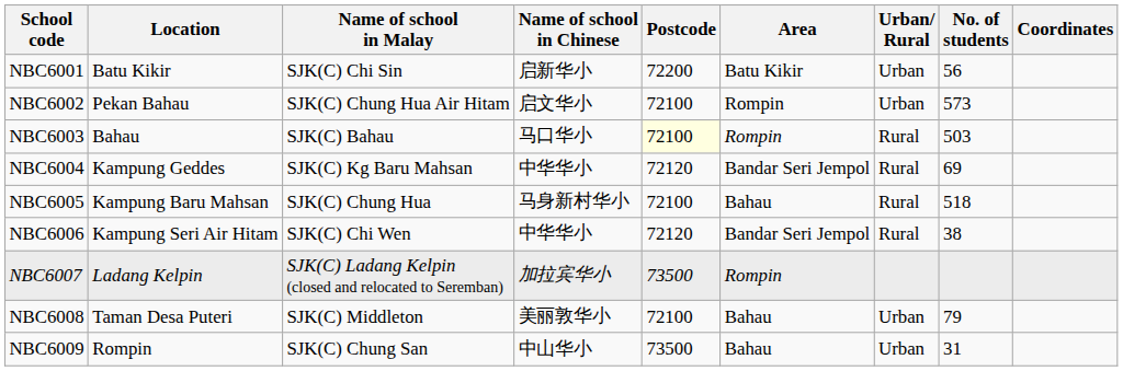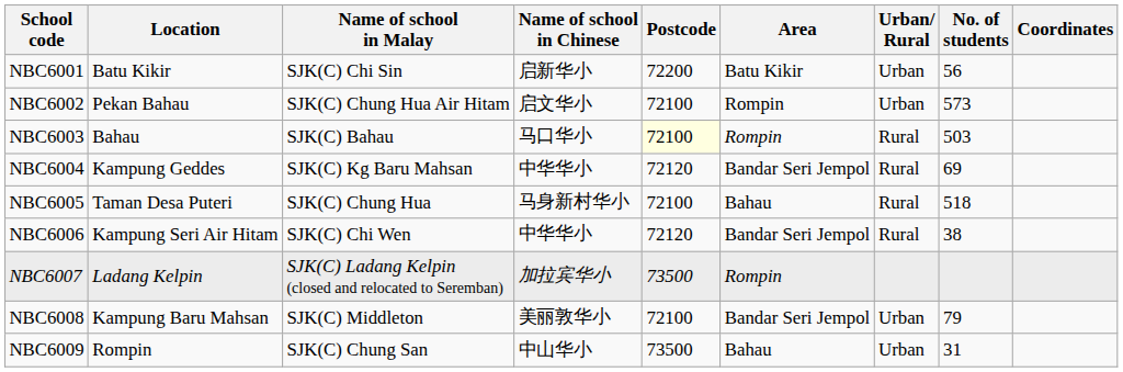NBC6005 | Location: Kampung Baru Mahsan -> Taman Desa Puteri
NBC6008 | Location: Taman Desa Puteri -> Kampung Baru Mahsan
NBC6008 | Area: Bahau -> Bandar Seri Jempol
